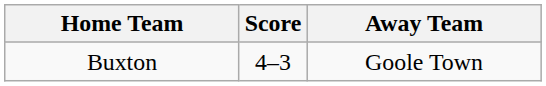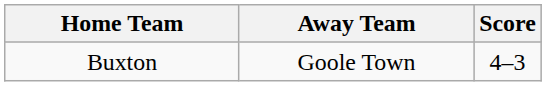columns swapped: Score <-> Away Team
